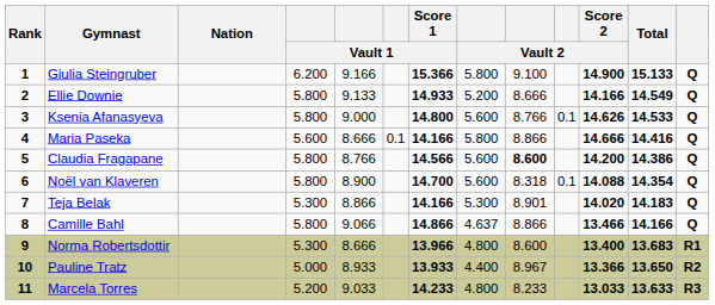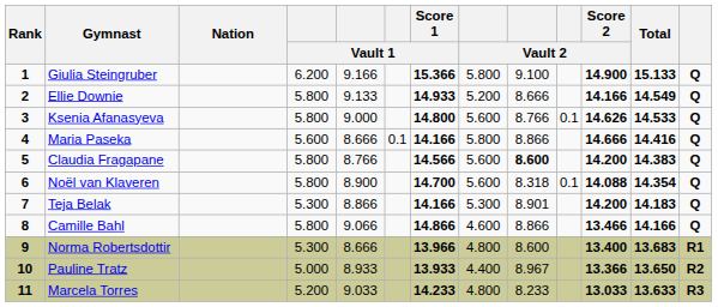Claudia Fragapane | Total: 14.386 -> 14.383
Teja Belak | Score 2 / Vault 2: 14.020 -> 14.200
Camille Bahl | column 8: 4.637 -> 4.600
